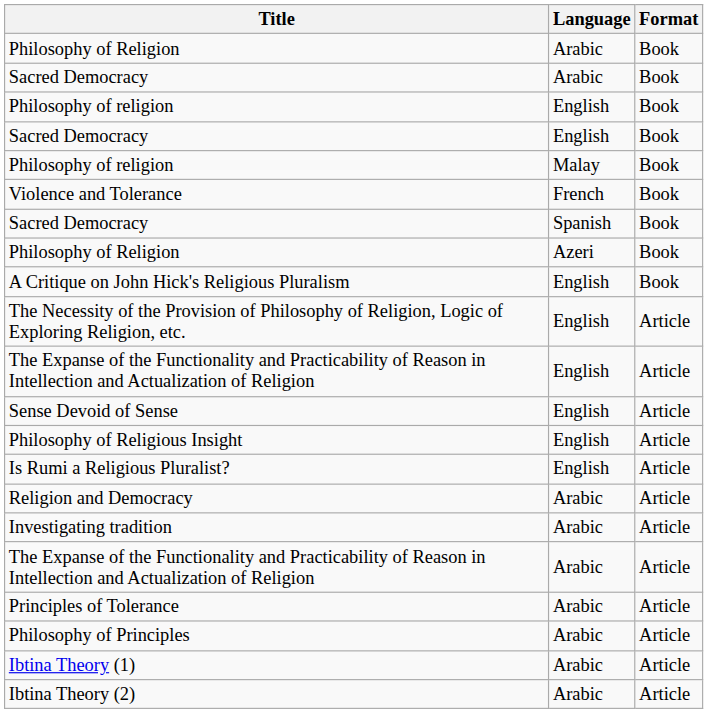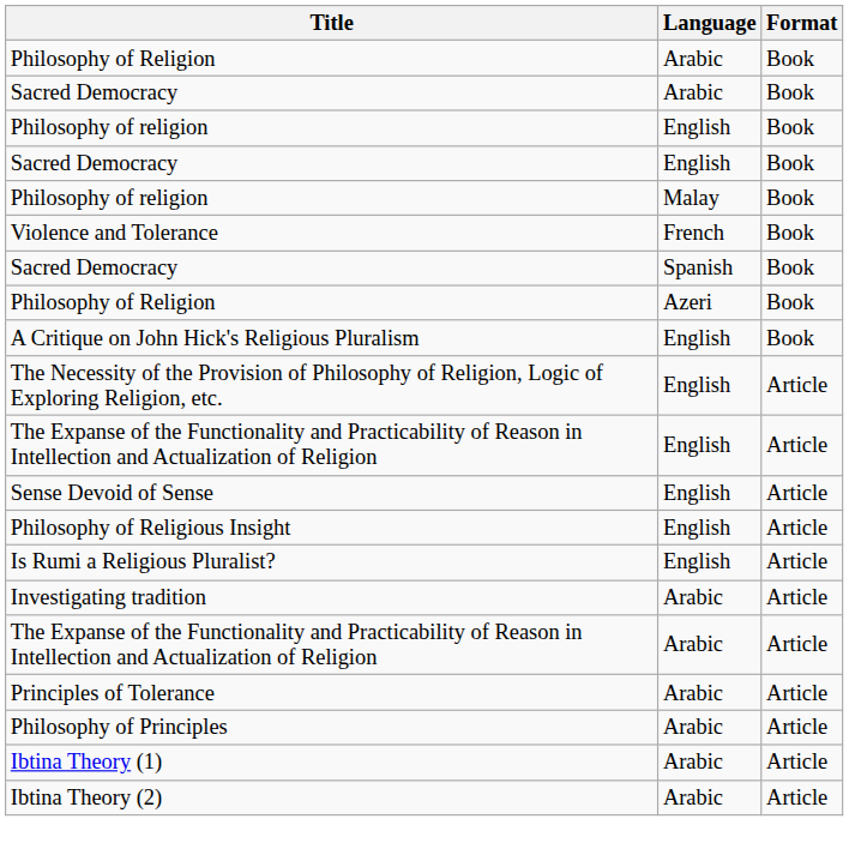- row: Religion and Democracy | Arabic | Article
